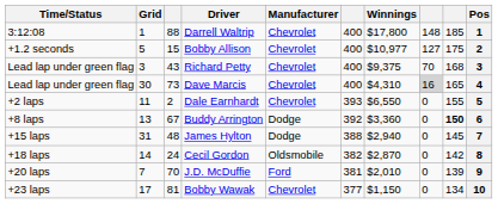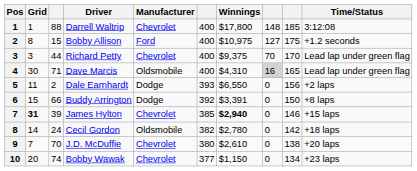columns swapped: Pos <-> Time/Status
Bobby Allison | Grid: 5 -> 8
Bobby Allison | Manufacturer: Chevrolet -> Ford
Bobby Allison | Winnings: $10,977 -> $10,975
Richard Petty | column 3: 43 -> 44
Richard Petty | column 9: 168 -> 170
Dave Marcis | column 3: 73 -> 71
Dave Marcis | Manufacturer: Chevrolet -> Oldsmobile
Dale Earnhardt | Manufacturer: Chevrolet -> Dodge
Dale Earnhardt | column 9: 155 -> 156
Buddy Arrington | Grid: 13 -> 15
Buddy Arrington | column 3: 67 -> 66
Buddy Arrington | Winnings: $3,360 -> $3,391
Buddy Arrington | column 9: bold -> normal
James Hylton | Grid: normal -> bold
James Hylton | column 3: 48 -> 39
James Hylton | Manufacturer: Dodge -> Chevrolet
James Hylton | column 6: 388 -> 385
James Hylton | Winnings: normal -> bold
James Hylton | column 9: 145 -> 146
Cecil Gordon | Winnings: $2,870 -> $2,780
J.D. McDuffie | Manufacturer: Ford -> Chevrolet
J.D. McDuffie | column 6: 381 -> 380
J.D. McDuffie | Winnings: $2,010 -> $2,610
J.D. McDuffie | column 9: 139 -> 138
Bobby Wawak | Grid: 17 -> 20
Bobby Wawak | column 3: 81 -> 74
